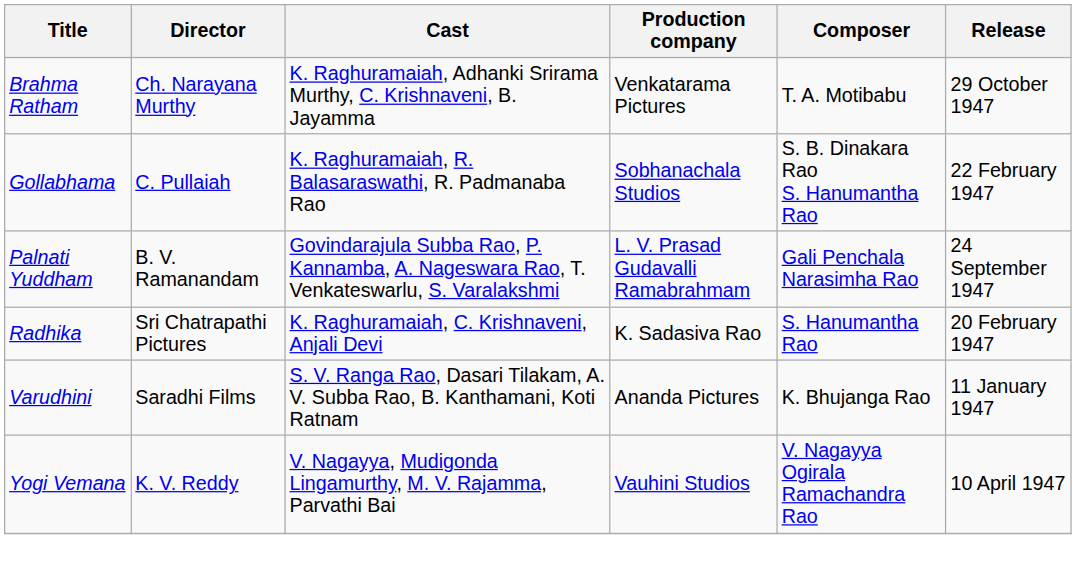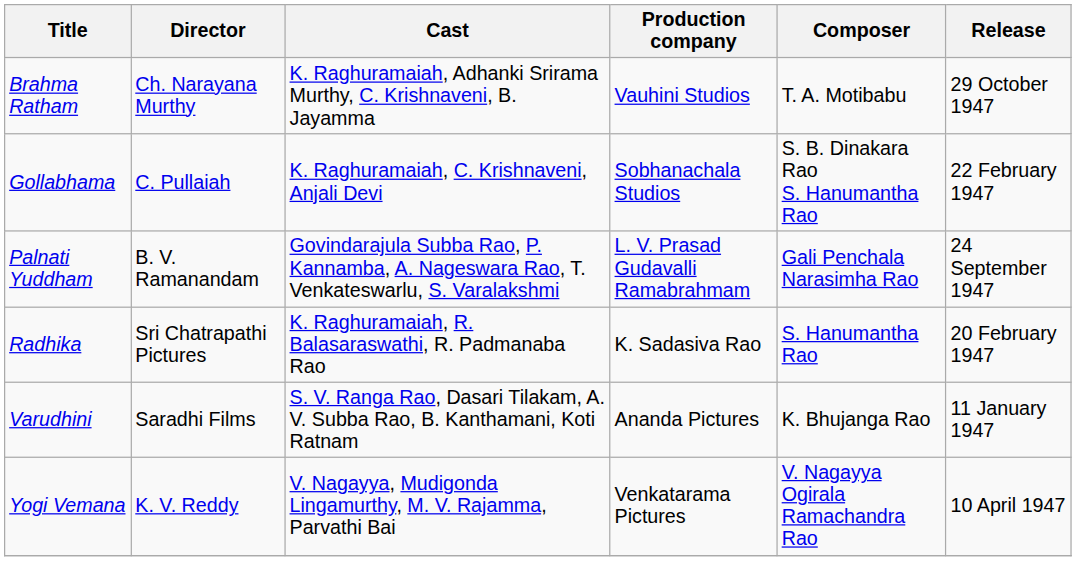Brahma Ratham | Production company: Venkatarama Pictures -> Vauhini Studios
Gollabhama | Cast: K. Raghuramaiah, R. Balasaraswathi, R. Padmanaba Rao -> K. Raghuramaiah, C. Krishnaveni, Anjali Devi
Radhika | Cast: K. Raghuramaiah, C. Krishnaveni, Anjali Devi -> K. Raghuramaiah, R. Balasaraswathi, R. Padmanaba Rao
Yogi Vemana | Production company: Vauhini Studios -> Venkatarama Pictures
